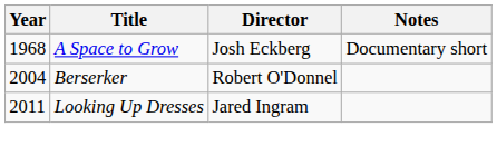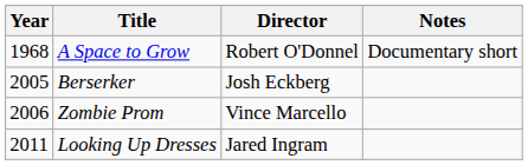A Space to Grow | Director: Josh Eckberg -> Robert O'Donnel
Berserker | Year: 2004 -> 2005
Berserker | Director: Robert O'Donnel -> Josh Eckberg
+ row: 2006 | Zombie Prom | Vince Marcello
